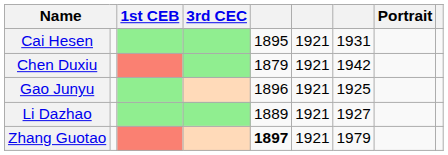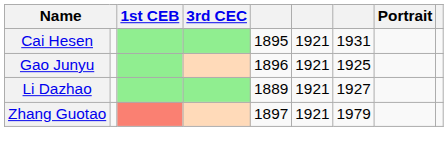- row: Chen Duxiu | 1879 | 1921 | 1942
Zhang Guotao | column 5: bold -> normal
